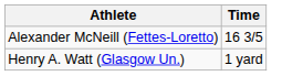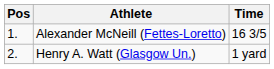+ column: Pos | 1. | 2.
